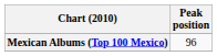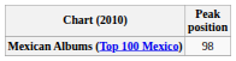Mexican Albums (Top 100 Mexico) | Peak position: 96 -> 98
